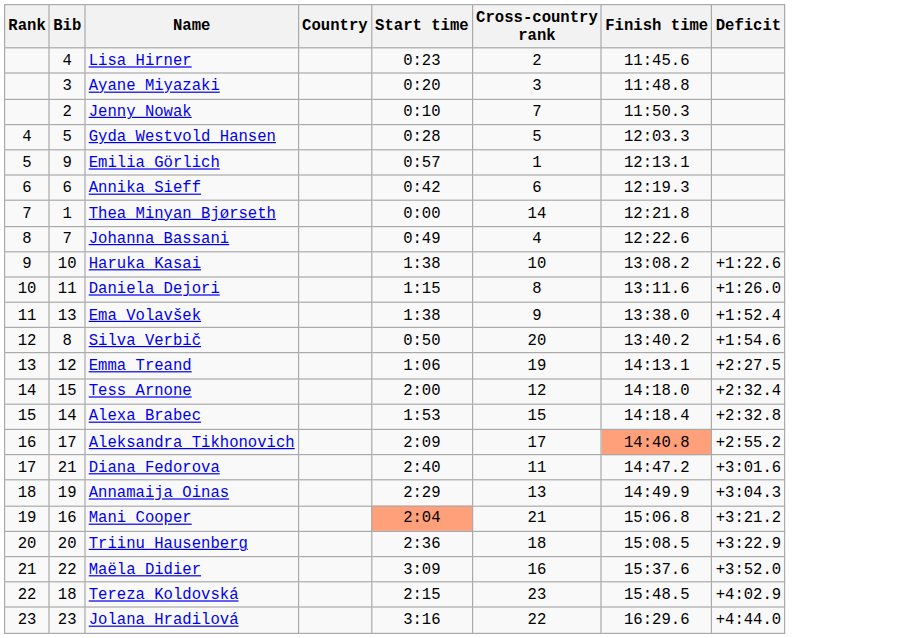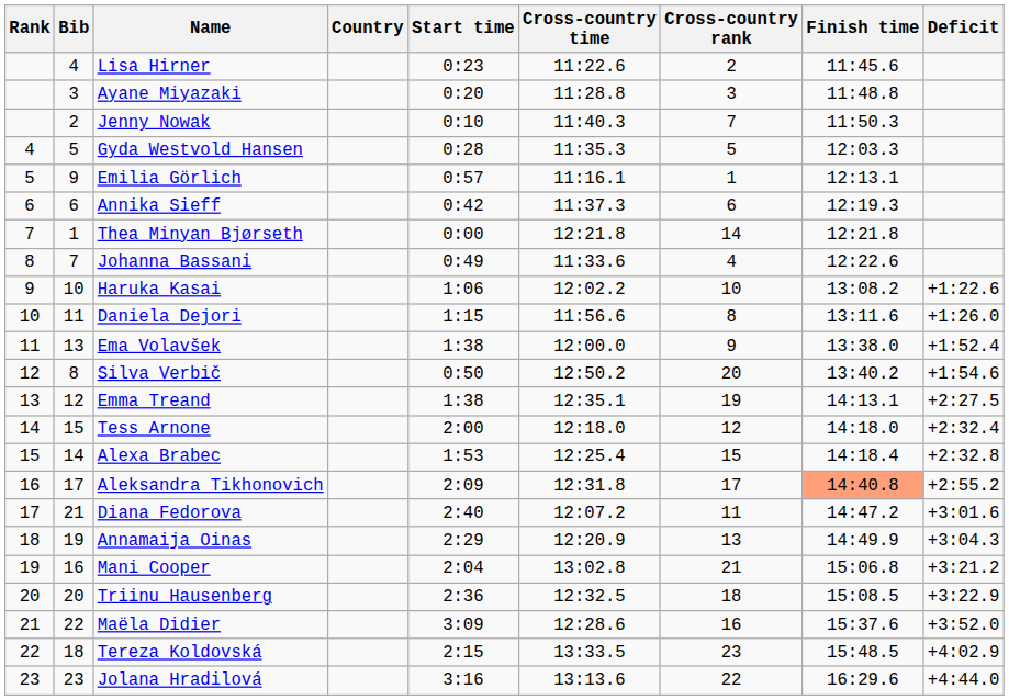+ column: Cross-country time | 11:22.6 | 11:28.8 | 11:40.3 | 11:35.3 | 11:16.1 | 11:37.3 | 12:21.8 | 11:33.6 | 12:02.2 | 11:56.6 | 12:00.0 | 12:50.2 | 12:35.1 | 12:18.0 | 12:25.4 | 12:31.8 | 12:07.2 | 12:20.9 | 13:02.8 | 12:32.5 | 12:28.6 | 13:33.5 | 13:13.6
Haruka Kasai | Start time: 1:38 -> 1:06
Emma Treand | Start time: 1:06 -> 1:38
Mani Cooper | Start time: lightsalmon background -> no background
